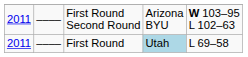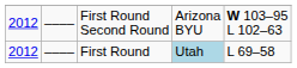First Round Second Round | column 1: 2011 -> 2012
First Round | column 1: 2011 -> 2012
